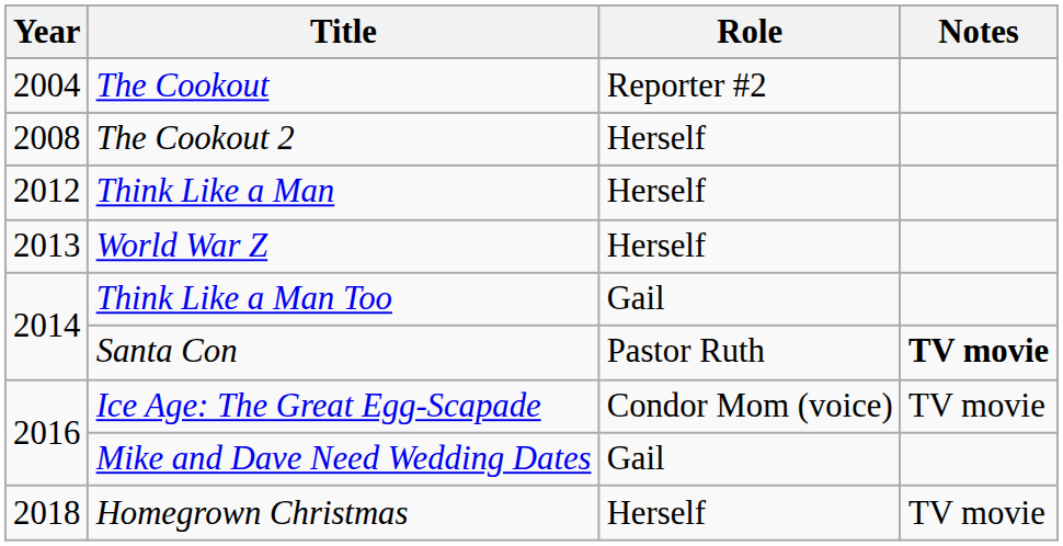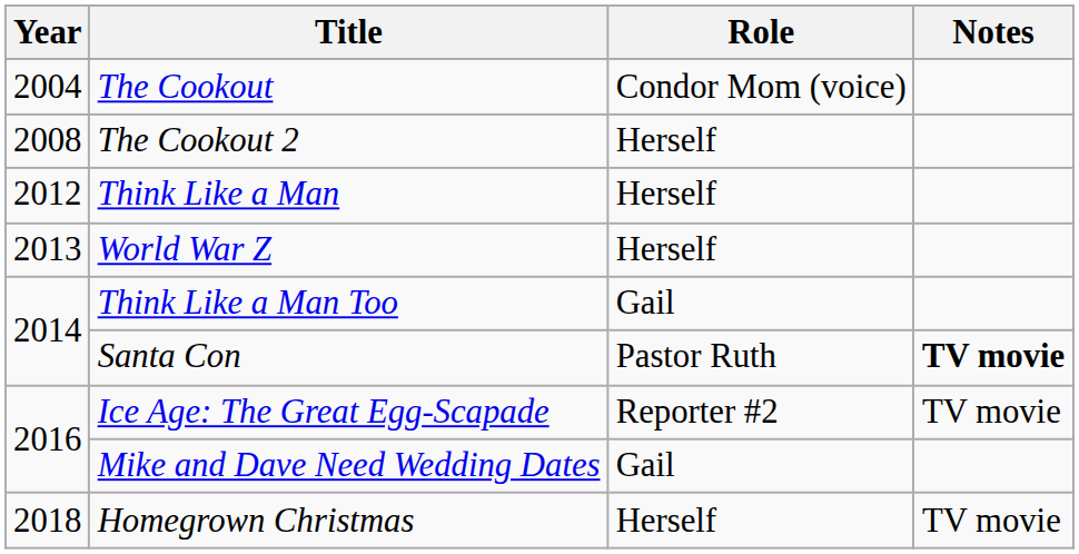The Cookout | Role: Reporter #2 -> Condor Mom (voice)
Ice Age: The Great Egg-Scapade | Role: Condor Mom (voice) -> Reporter #2
